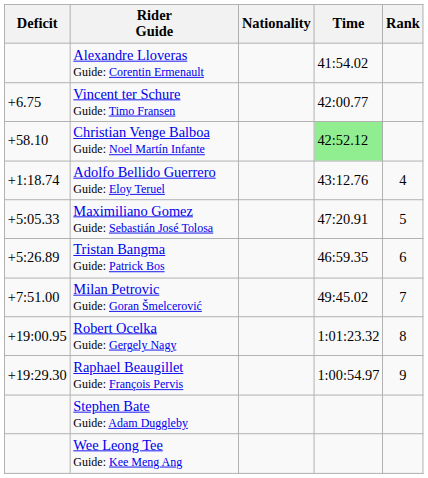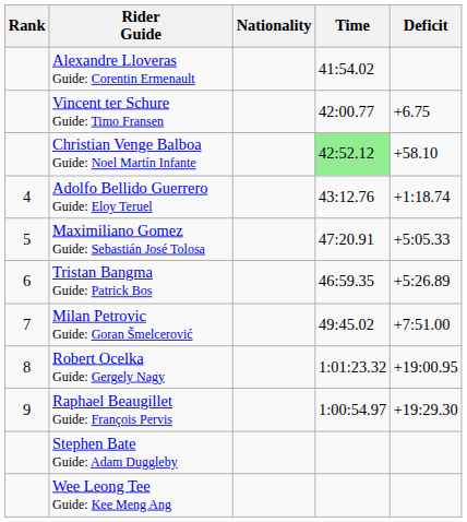columns swapped: Rank <-> Deficit
